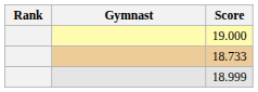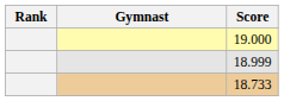rows swapped: 18.999 <-> 18.733
